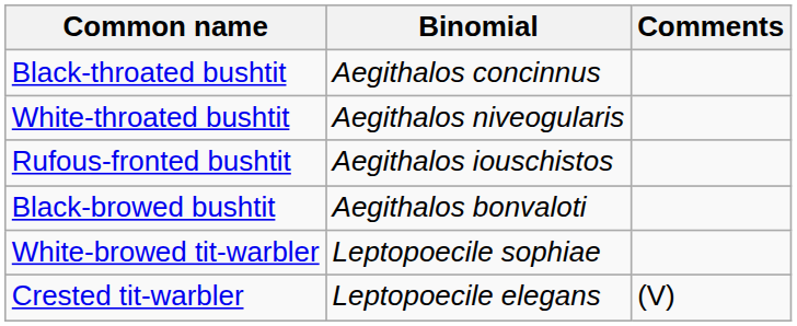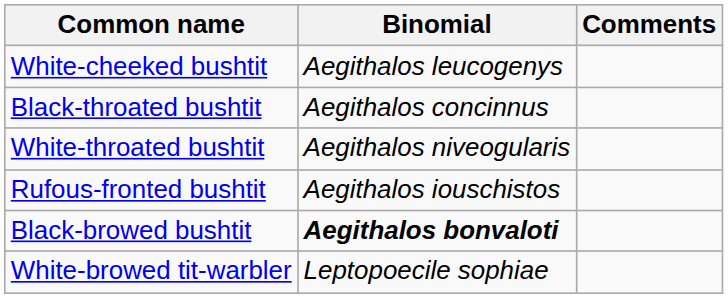+ row: White-cheeked bushtit | Aegithalos leucogenys
Black-browed bushtit | Binomial: normal -> bold
- row: Crested tit-warbler | Leptopoecile elegans | (V)
